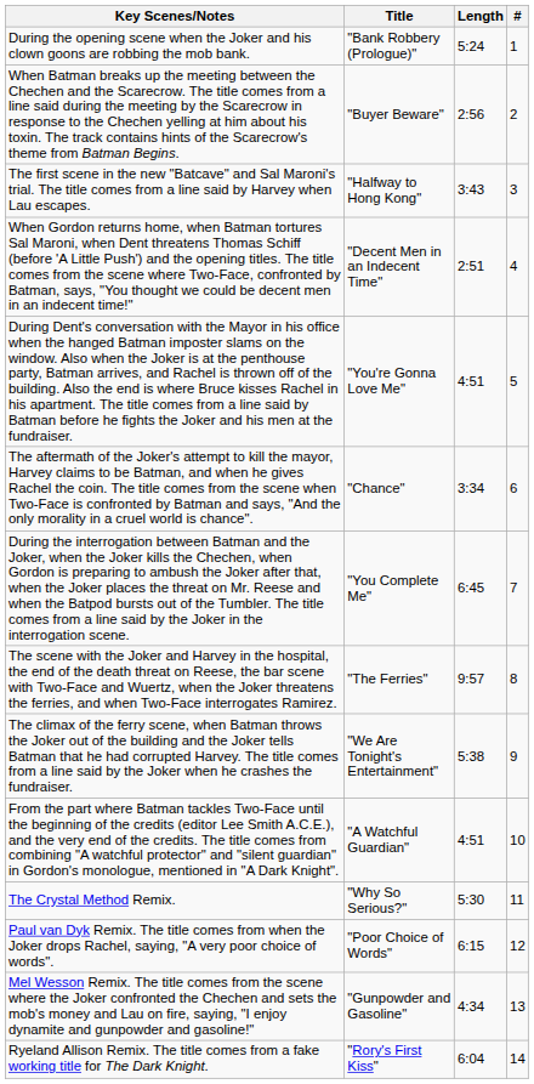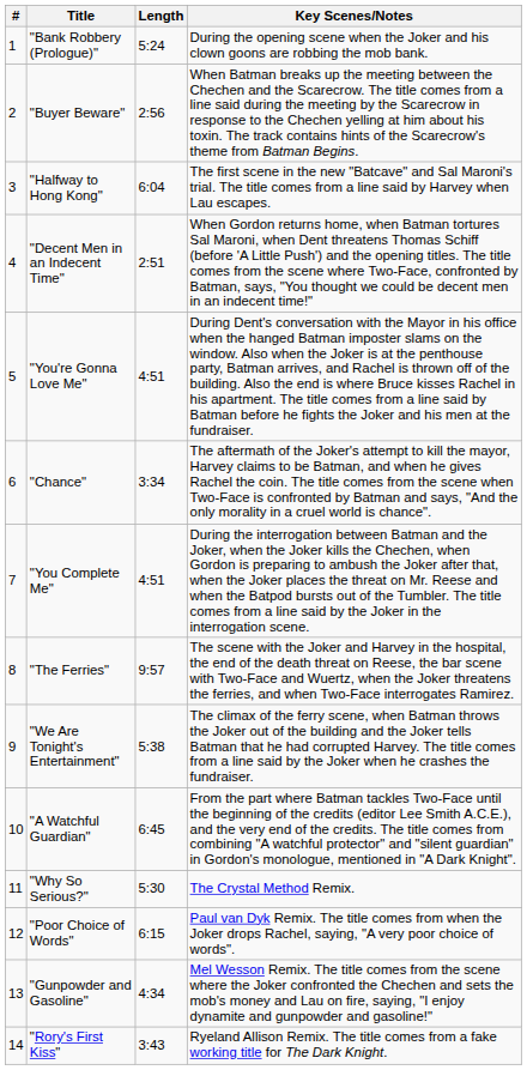columns swapped: # <-> Key Scenes/Notes
"Halfway to Hong Kong" | Length: 3:43 -> 6:04
"You Complete Me" | Length: 6:45 -> 4:51
"A Watchful Guardian" | Length: 4:51 -> 6:45
"Rory's First Kiss" | Length: 6:04 -> 3:43
